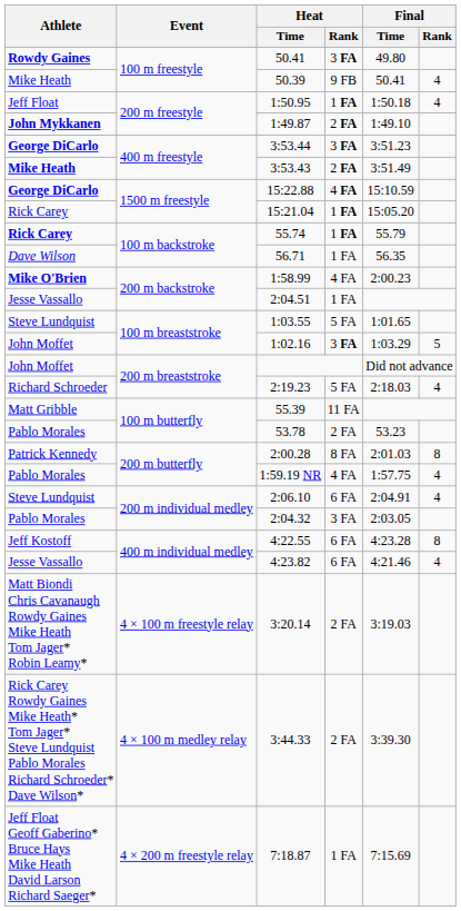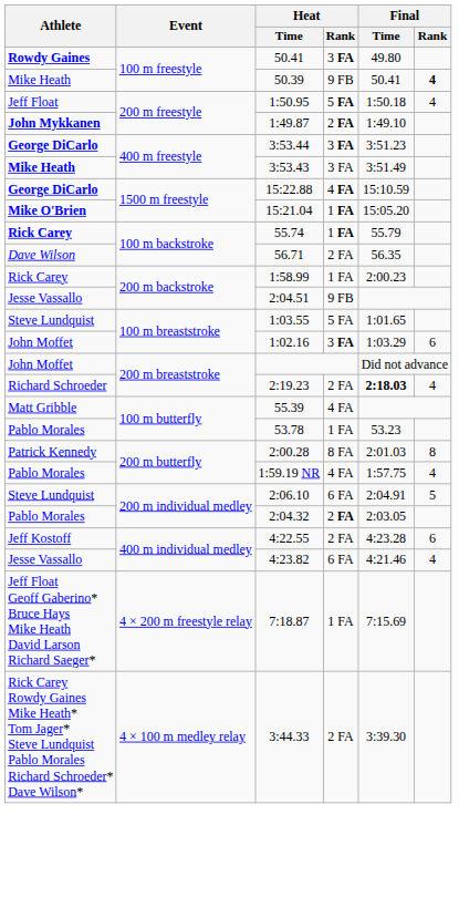50.39 | Final / Rank: normal -> bold
1:50.95 | Heat / Rank: 1 FA -> 5 FA
3:53.43 | Heat / Rank: 2 FA -> 3 FA
15:21.04 | Athlete: Rick Carey -> Mike O'Brien
56.71 | Heat / Rank: 1 FA -> 2 FA
1:58.99 | Athlete: Mike O'Brien -> Rick Carey
1:58.99 | Heat / Rank: 4 FA -> 1 FA
2:04.51 | Heat / Rank: 1 FA -> 9 FB
1:02.16 | Final / Rank: 5 -> 6
2:19.23 | Heat / Rank: 5 FA -> 2 FA
2:19.23 | Final / Time: normal -> bold
55.39 | Heat / Rank: 11 FA -> 4 FA
53.78 | Heat / Rank: 2 FA -> 1 FA
2:06.10 | Final / Rank: 4 -> 5
2:04.32 | Heat / Rank: 3 FA -> 2 FA
4:22.55 | Heat / Rank: 6 FA -> 2 FA
4:22.55 | Final / Rank: 8 -> 6
- row: Matt Biondi Chris Cavanaugh Rowdy Gaines Mike Heath Tom Jager* Robin Leamy* | 4 × 100 m freestyle relay | 3:20.14 | 2 FA | 3:19.03
rows swapped: 7:18.87 <-> 3:44.33
